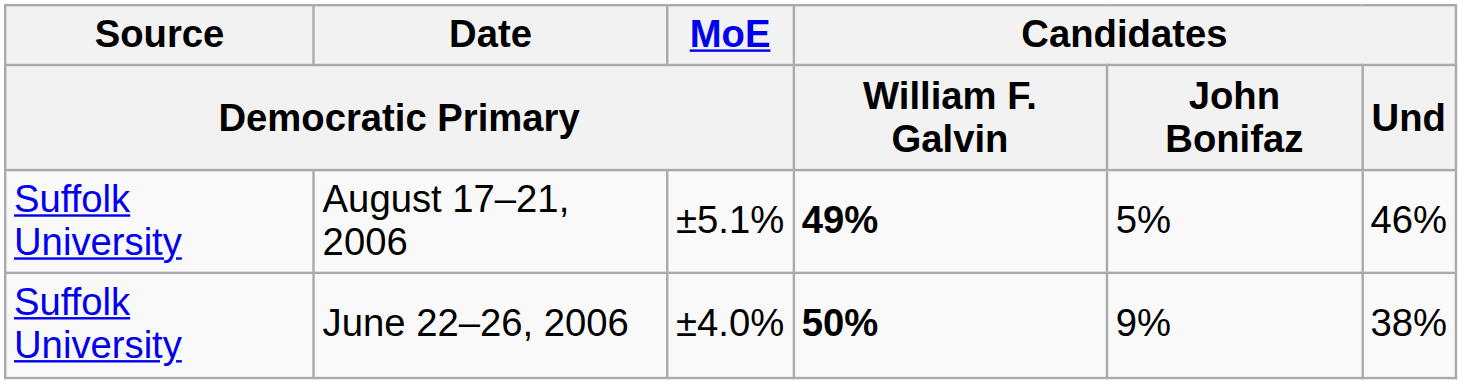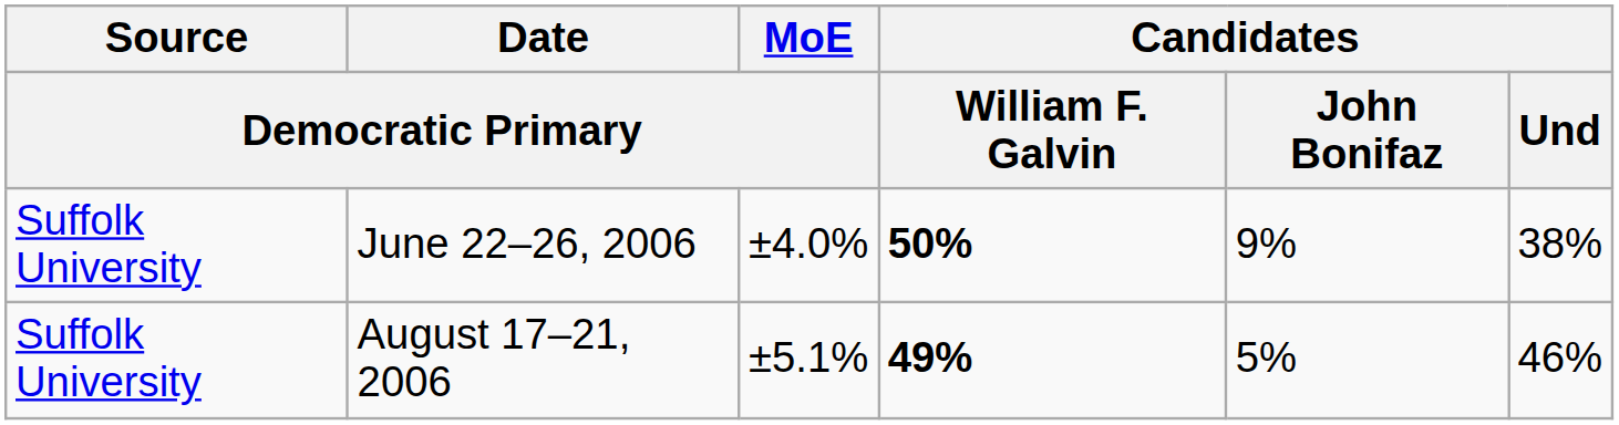rows swapped: August 17–21, 2006 <-> June 22–26, 2006
